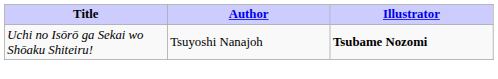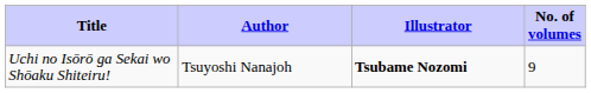+ column: No. of volumes | 9
